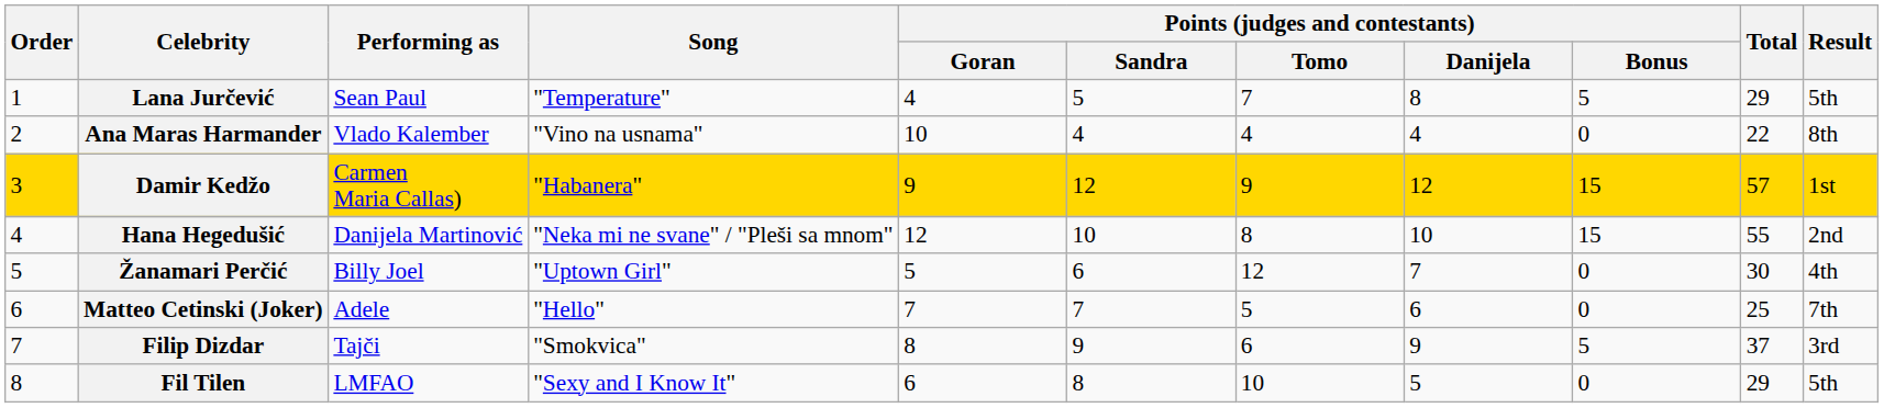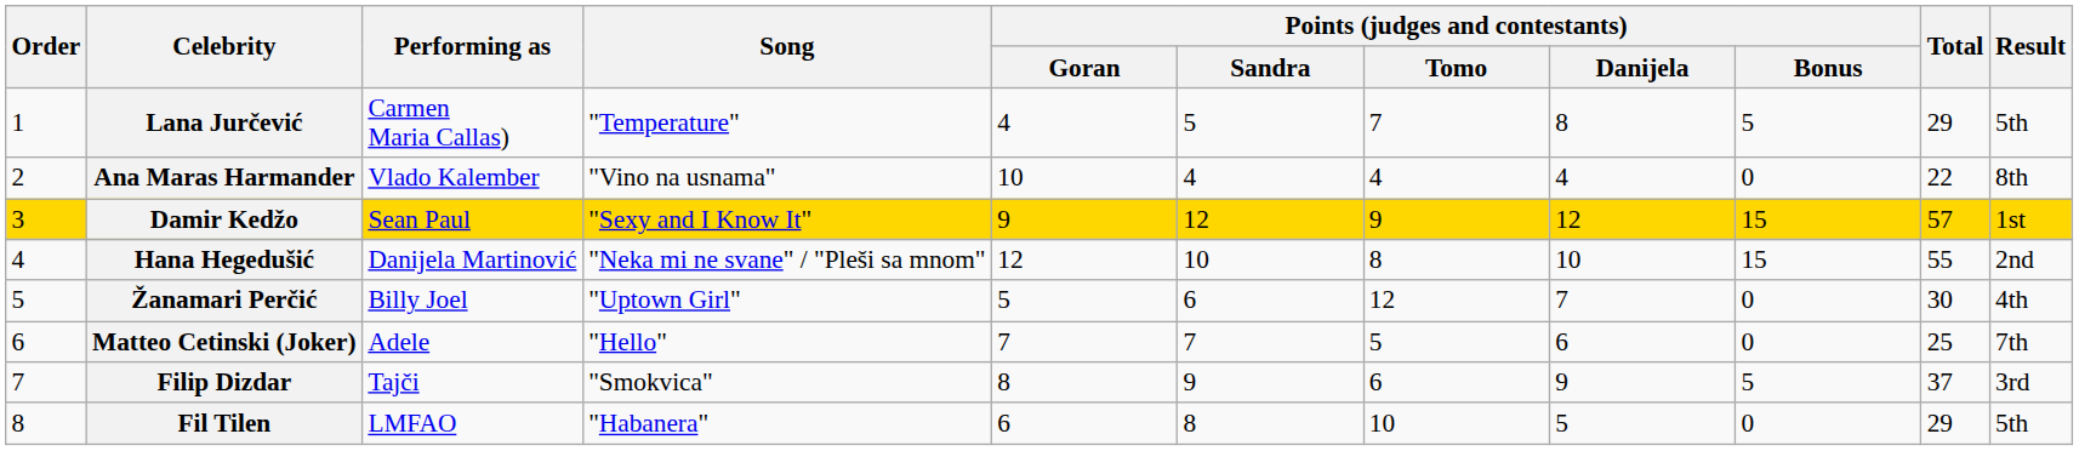Lana Jurčević | Performing as: Sean Paul -> Carmen Maria Callas)
Damir Kedžo | Performing as: Carmen Maria Callas) -> Sean Paul
Damir Kedžo | Song: "Habanera" -> "Sexy and I Know It"
Fil Tilen | Song: "Sexy and I Know It" -> "Habanera"
